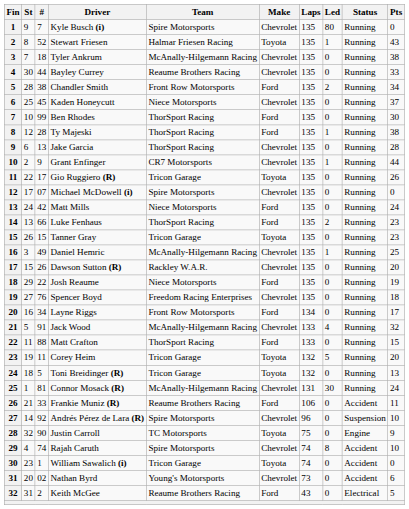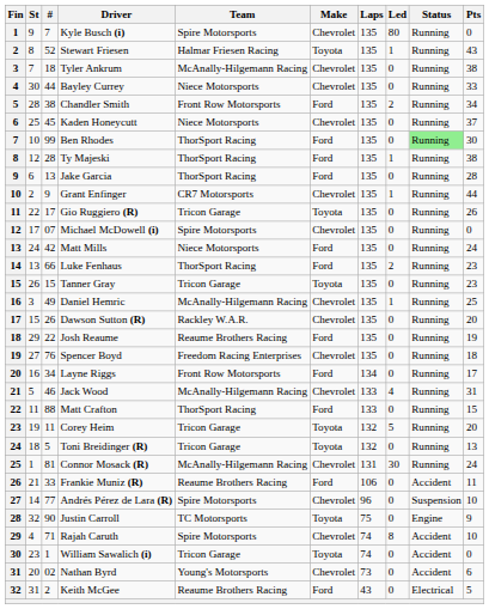Bayley Currey | Team: Reaume Brothers Racing -> Niece Motorsports
Ben Rhodes | Status: no background -> lightgreen background
Jake Garcia | Make: Chevrolet -> Ford
Josh Reaume | Team: Niece Motorsports -> Reaume Brothers Racing
Jack Wood | #: 91 -> 46
Jack Wood | Pts: 32 -> 31
Andrés Pérez de Lara (R) | #: 92 -> 77
Rajah Caruth | #: 74 -> 71
